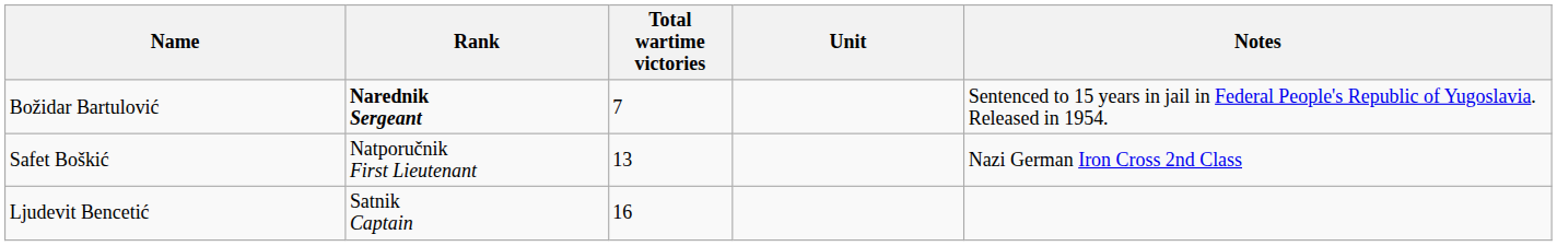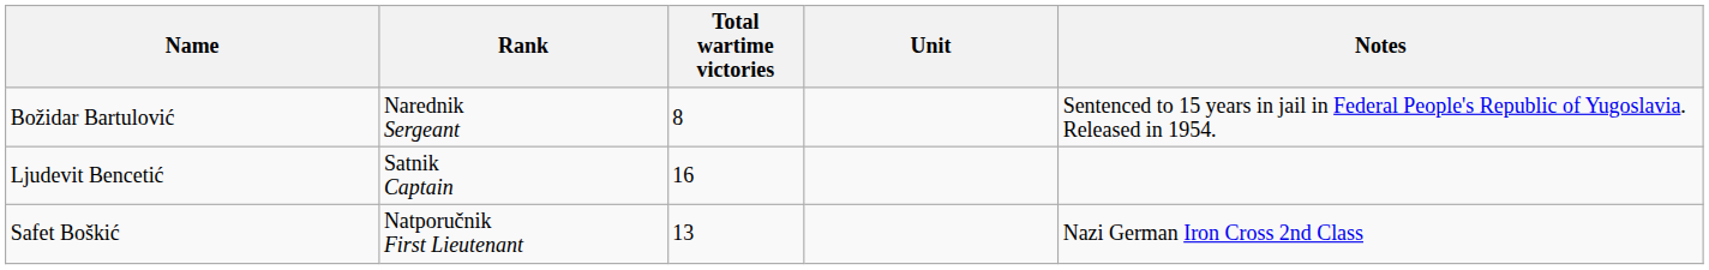Božidar Bartulović | Rank: bold -> normal
Božidar Bartulović | Total wartime victories: 7 -> 8
rows swapped: Ljudevit Bencetić <-> Safet Boškić
